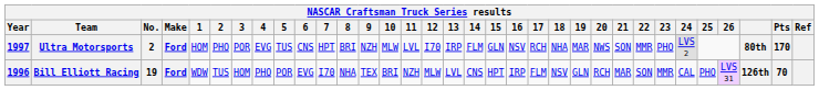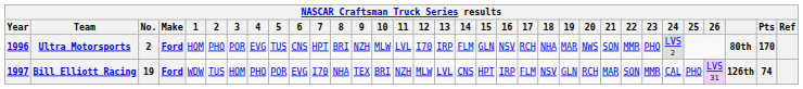Ultra Motorsports | Year: 1997 -> 1996
Bill Elliott Racing | Year: 1996 -> 1997
Bill Elliott Racing | Pts: 70 -> 74
